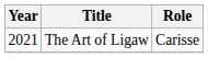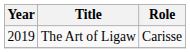The Art of Ligaw | Year: 2021 -> 2019
